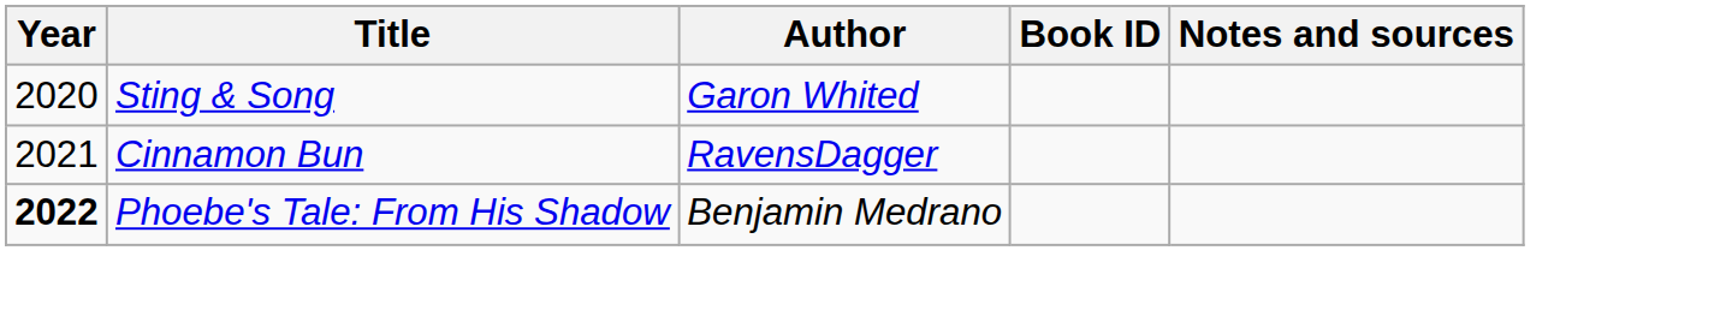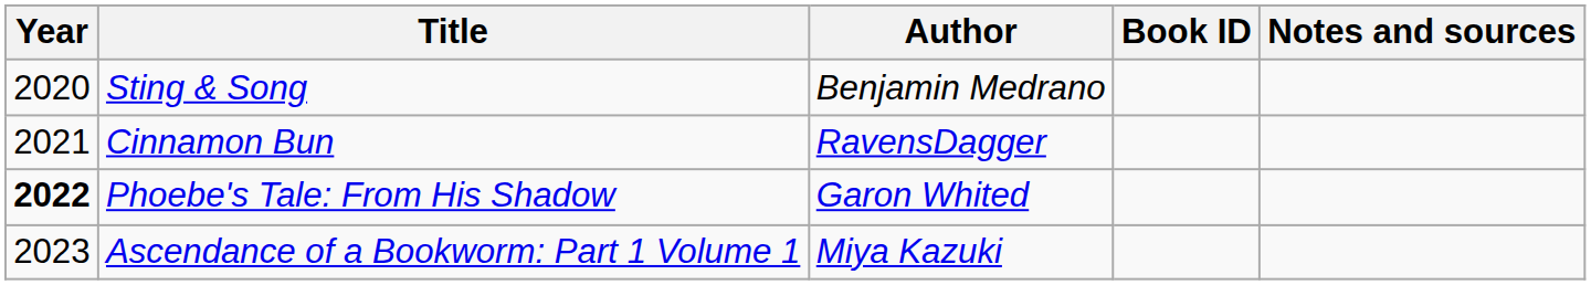Sting & Song | Author: Garon Whited -> Benjamin Medrano
Phoebe's Tale: From His Shadow | Author: Benjamin Medrano -> Garon Whited
+ row: 2023 | Ascendance of a Bookworm: Part 1 Volume 1 | Miya Kazuki
